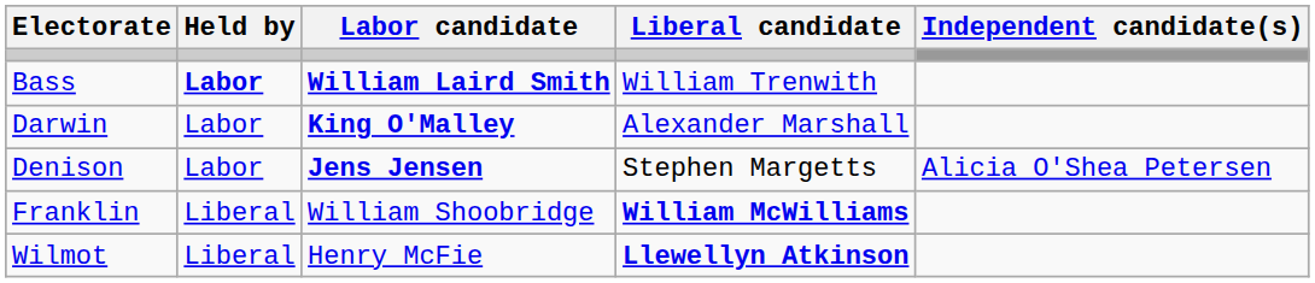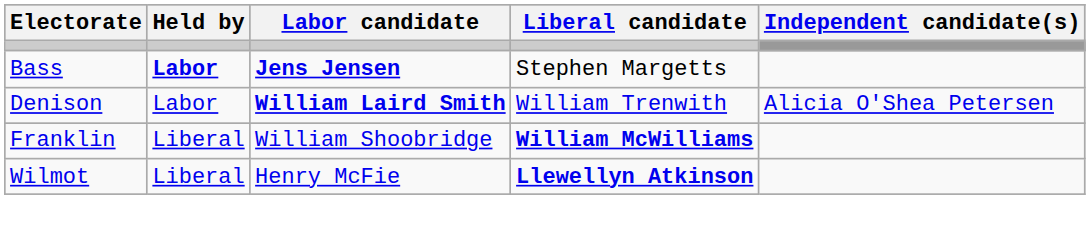Bass | Labor candidate: William Laird Smith -> Jens Jensen
Bass | Liberal candidate: William Trenwith -> Stephen Margetts
- row: Darwin | Labor | King O'Malley | Alexander Marshall
Denison | Labor candidate: Jens Jensen -> William Laird Smith
Denison | Liberal candidate: Stephen Margetts -> William Trenwith
